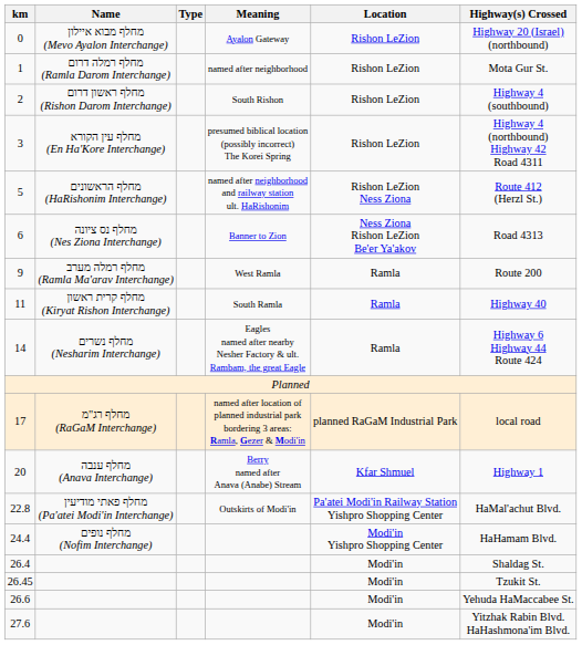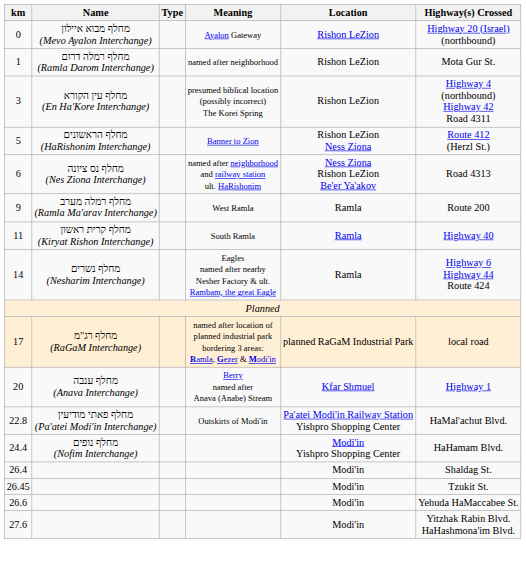- row: 2 | מחלף ראשון דרום (Rishon Darom Interchange) | South Rishon | Rishon LeZion | Highway 4 (southbound)
5 | Meaning: named after neighborhood and railway station ult. HaRishonim -> Banner to Zion
6 | Meaning: Banner to Zion -> named after neighborhood and railway station ult. HaRishonim
